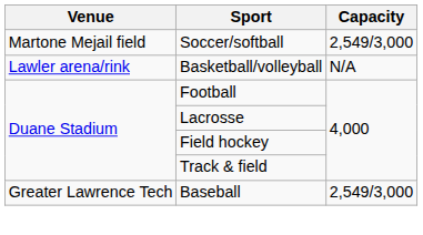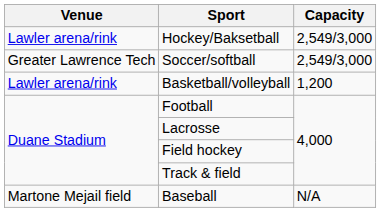+ row: Lawler arena/rink | Hockey/Baksetball | 2,549/3,000
Soccer/softball | Venue: Martone Mejail field -> Greater Lawrence Tech
Basketball/volleyball | Capacity: N/A -> 1,200
Baseball | Venue: Greater Lawrence Tech -> Martone Mejail field
Baseball | Capacity: 2,549/3,000 -> N/A
